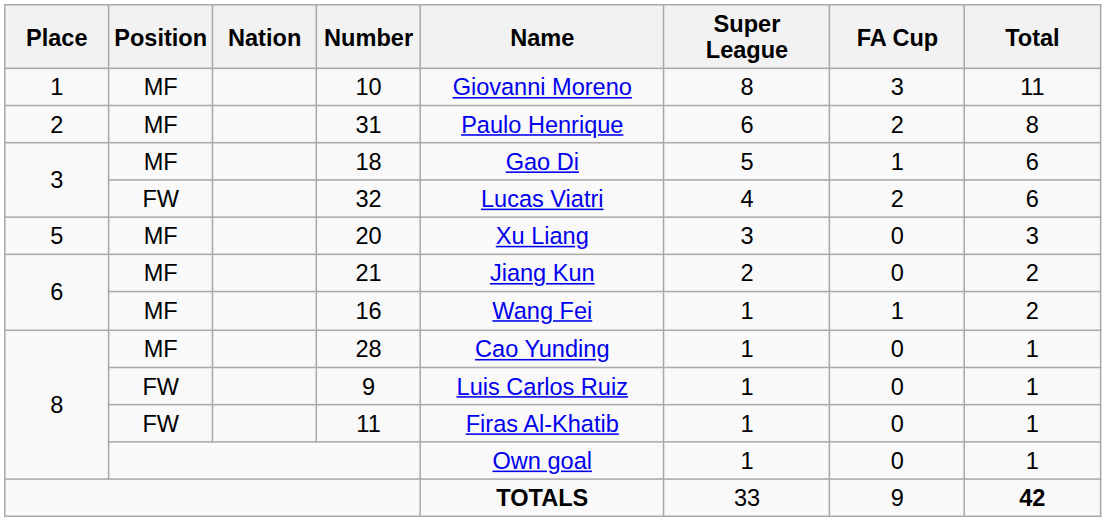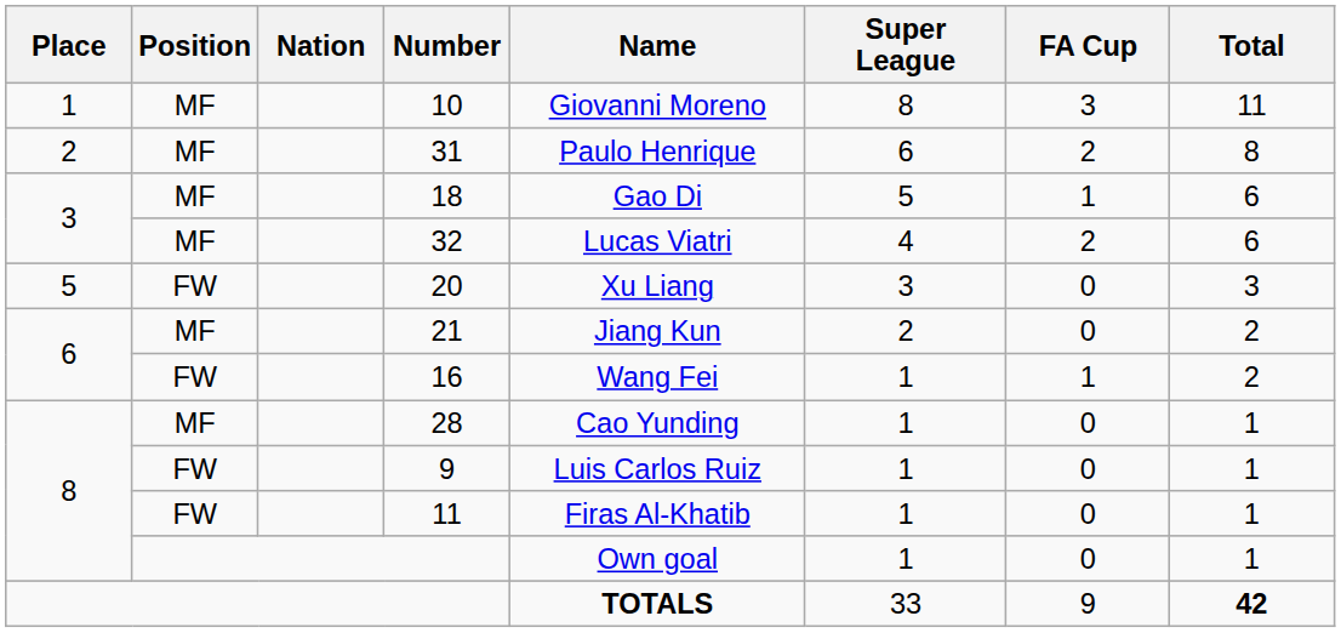32 | Position: FW -> MF
20 | Position: MF -> FW
16 | Position: MF -> FW
